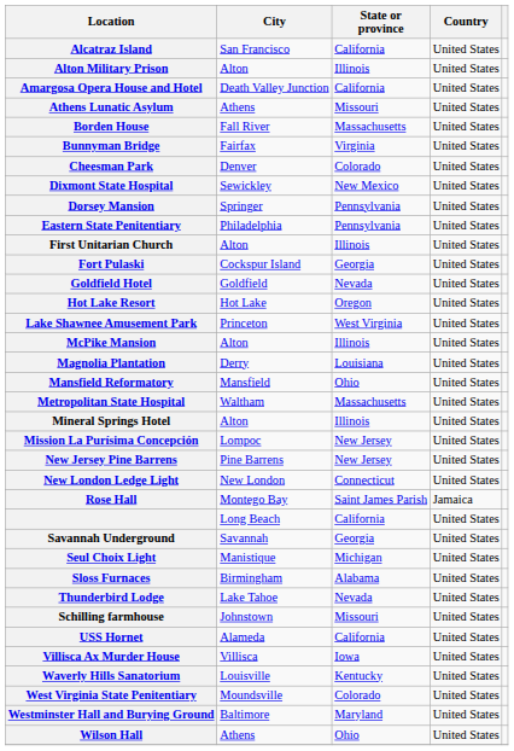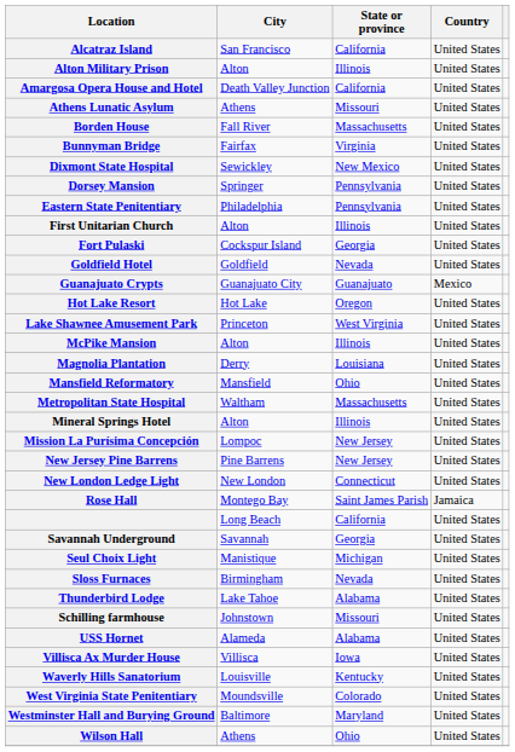- row: Cheesman Park | Denver | Colorado | United States
+ row: Guanajuato Crypts | Guanajuato City | Guanajuato | Mexico
Sloss Furnaces | State or province: Alabama -> Nevada
Thunderbird Lodge | State or province: Nevada -> Alabama
USS Hornet | State or province: California -> Alabama
